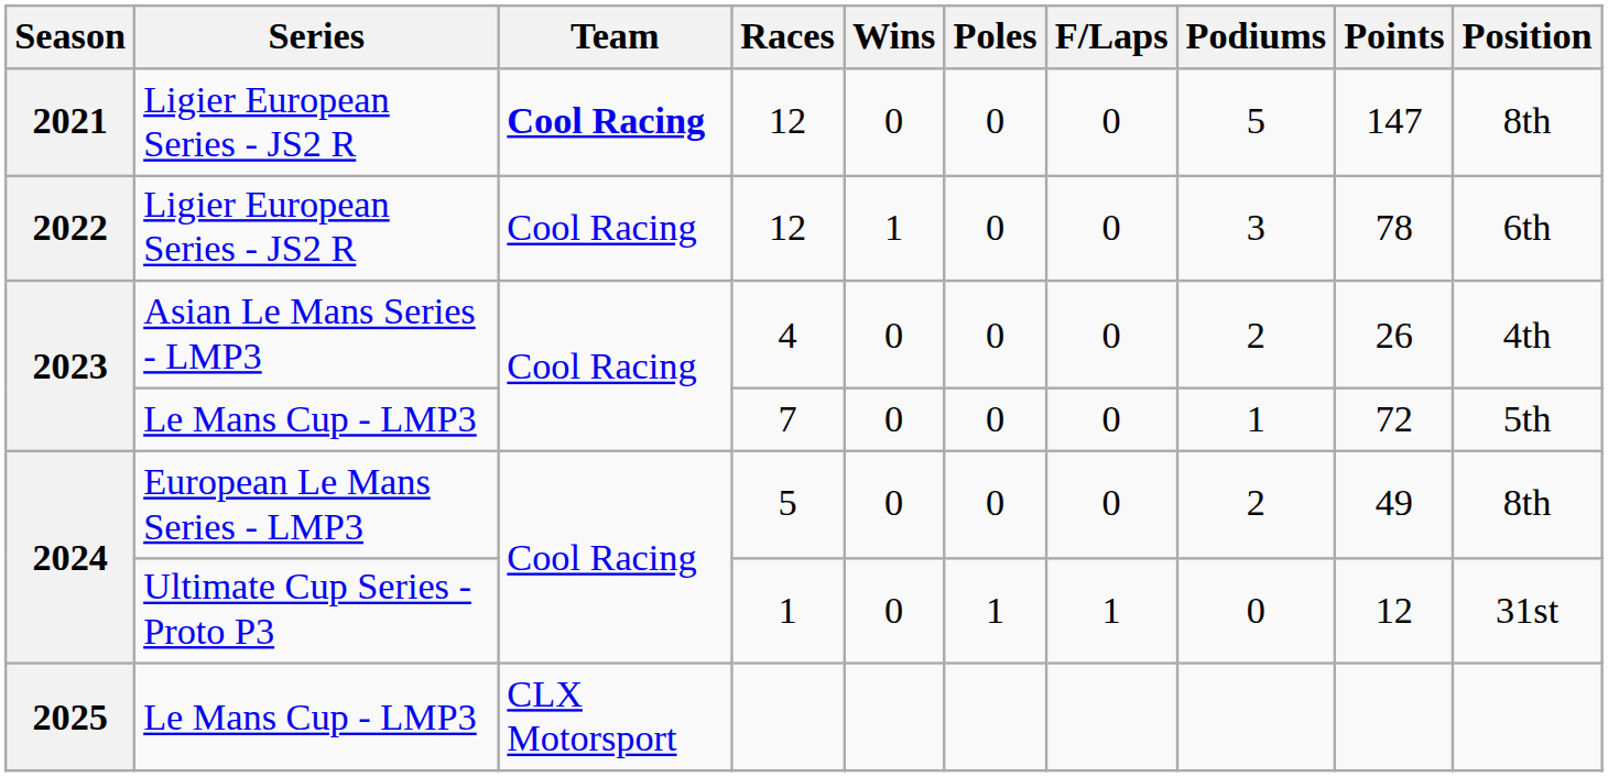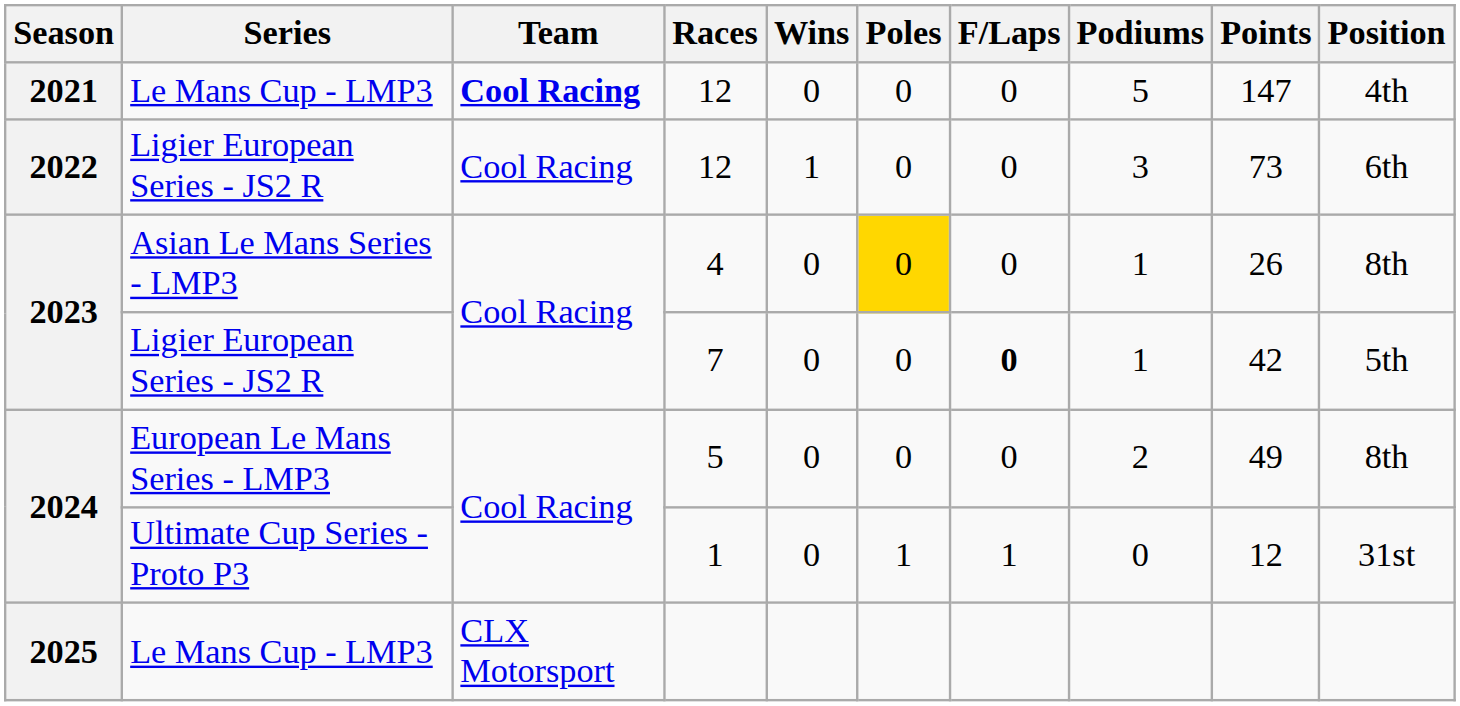2021 / 12 | Series: Ligier European Series - JS2 R -> Le Mans Cup - LMP3
2021 / 12 | Position: 8th -> 4th
2022 / 12 | Points: 78 -> 73
4 | Poles: no background -> gold background
4 | Podiums: 2 -> 1
4 | Position: 4th -> 8th
7 | Series: Le Mans Cup - LMP3 -> Ligier European Series - JS2 R
7 | F/Laps: normal -> bold
7 | Points: 72 -> 42
